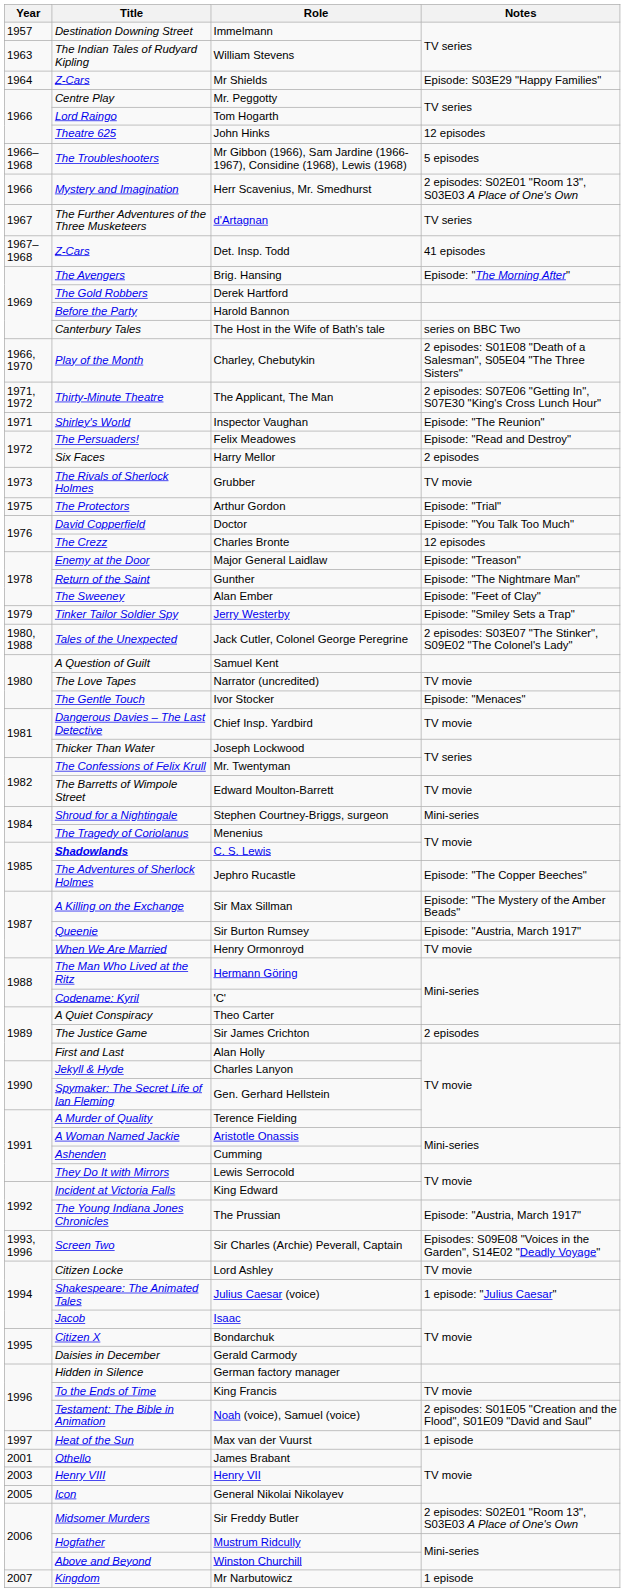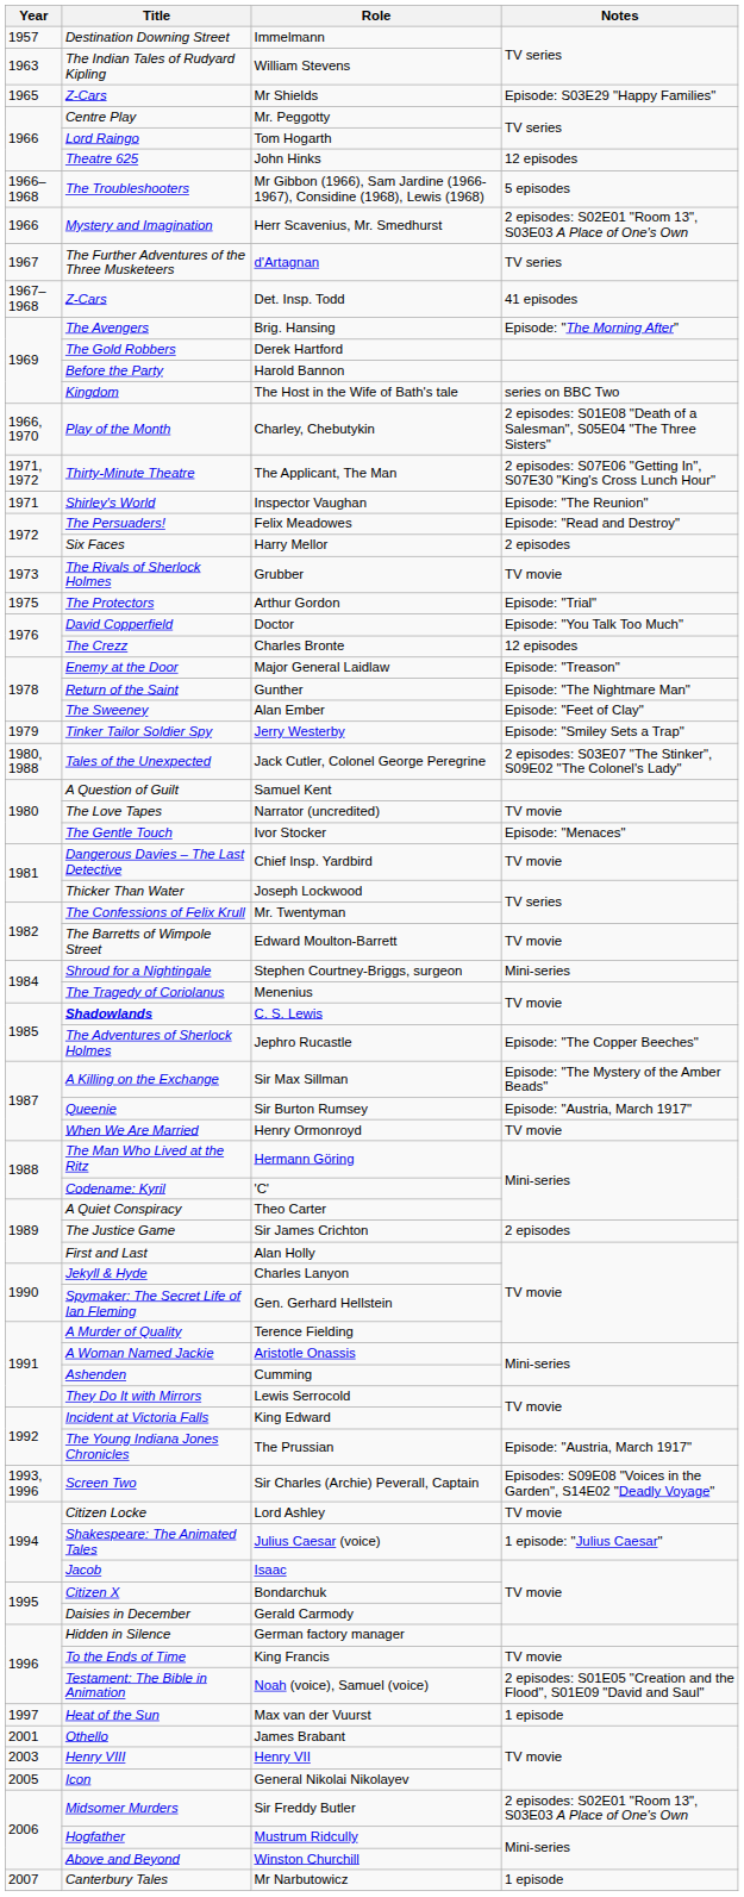Mr Shields | Year: 1964 -> 1965
The Host in the Wife of Bath's tale | Title: Canterbury Tales -> Kingdom
Mr Narbutowicz | Title: Kingdom -> Canterbury Tales
